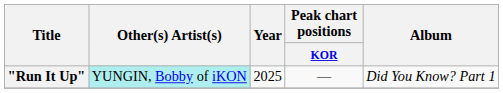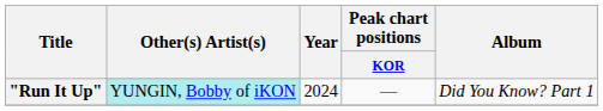"Run It Up" | Year: 2025 -> 2024
